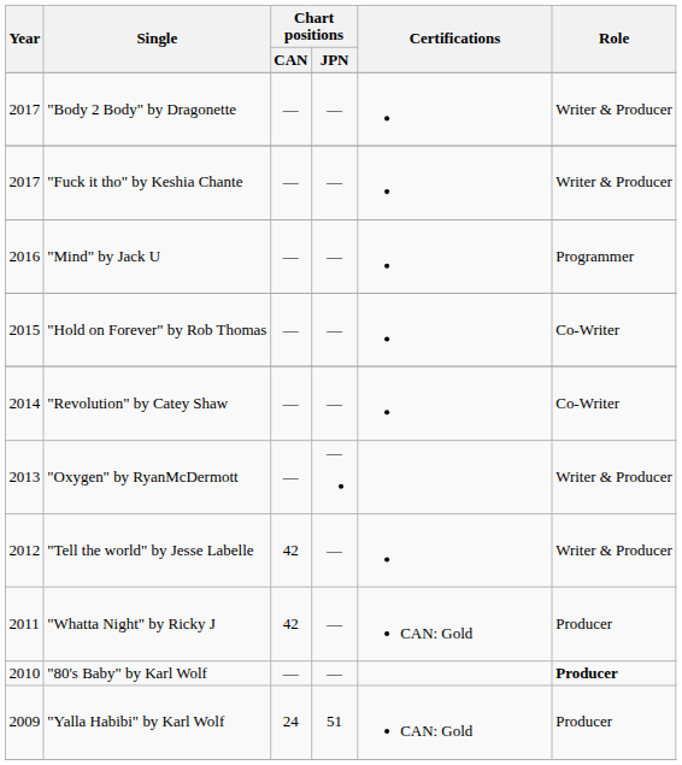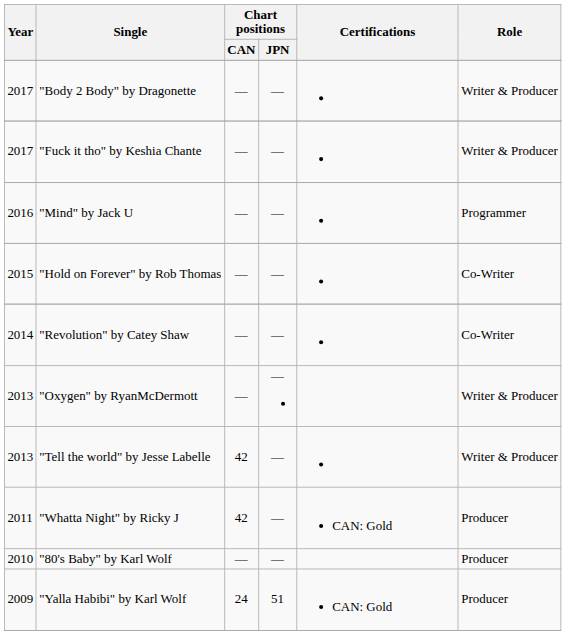"Tell the world" by Jesse Labelle | Year: 2012 -> 2013
"80's Baby" by Karl Wolf | Role: bold -> normal
